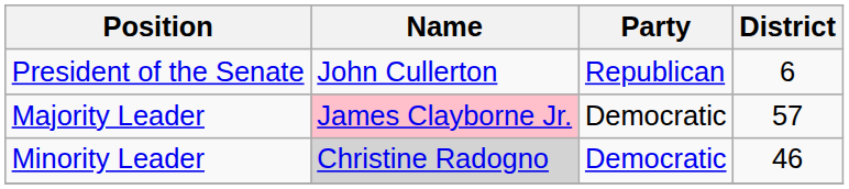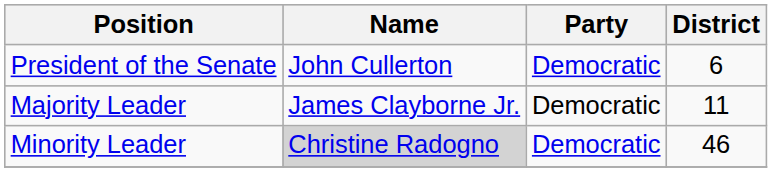President of the Senate | Party: Republican -> Democratic
Majority Leader | Name: pink background -> no background
Majority Leader | District: 57 -> 11
